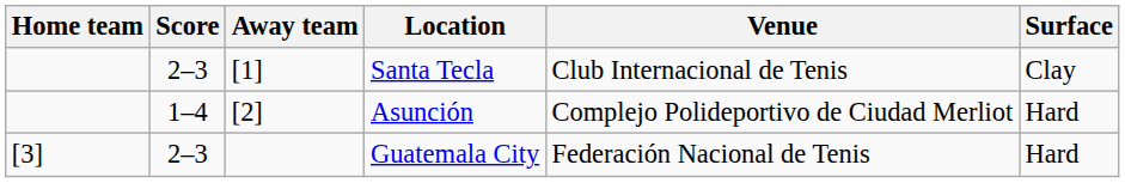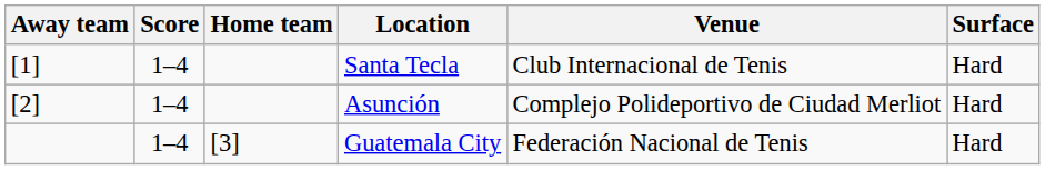columns swapped: Home team <-> Away team
Santa Tecla | Score: 2–3 -> 1–4
Santa Tecla | Surface: Clay -> Hard
Guatemala City | Score: 2–3 -> 1–4
